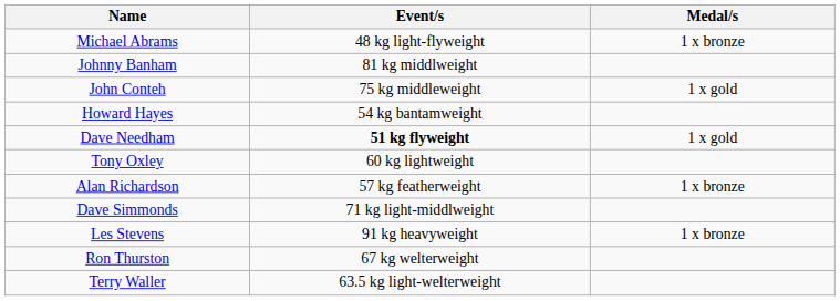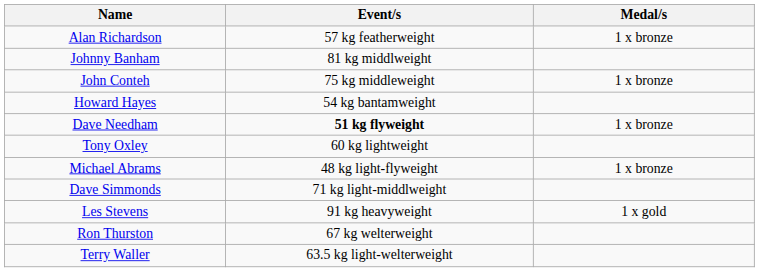rows swapped: Michael Abrams <-> Alan Richardson
John Conteh | Medal/s: 1 x gold -> 1 x bronze
Dave Needham | Medal/s: 1 x gold -> 1 x bronze
Les Stevens | Medal/s: 1 x bronze -> 1 x gold
